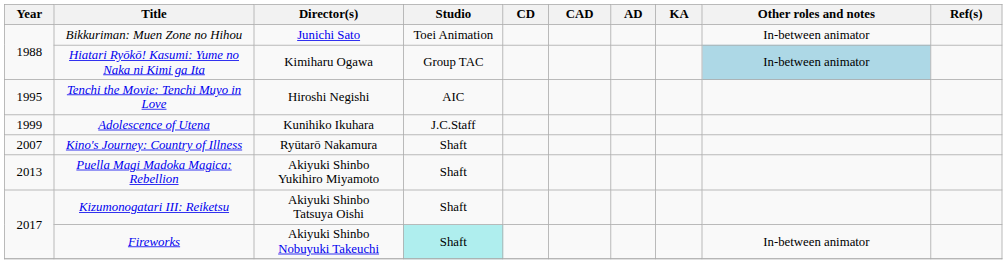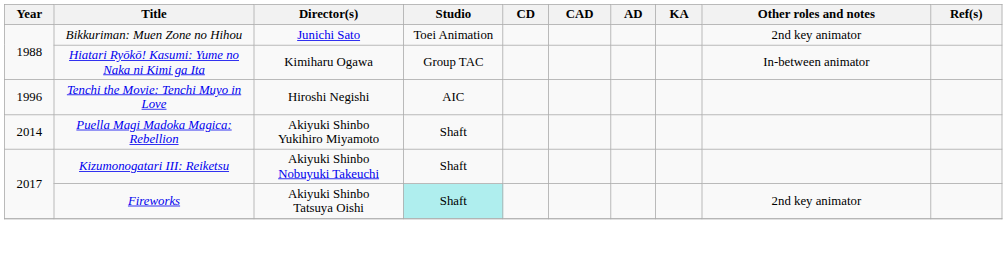Bikkuriman: Muen Zone no Hihou | Other roles and notes: In-between animator -> 2nd key animator
Hiatari Ryōkō! Kasumi: Yume no Naka ni Kimi ga Ita | Other roles and notes: lightblue background -> no background
Tenchi the Movie: Tenchi Muyo in Love | Year: 1995 -> 1996
- row: 1999 | Adolescence of Utena | Kunihiko Ikuhara | J.C.Staff
- row: 2007 | Kino's Journey: Country of Illness | Ryūtarō Nakamura | Shaft
Puella Magi Madoka Magica: Rebellion | Year: 2013 -> 2014
Kizumonogatari III: Reiketsu | Director(s): Akiyuki Shinbo Tatsuya Oishi -> Akiyuki Shinbo Nobuyuki Takeuchi
Fireworks | Director(s): Akiyuki Shinbo Nobuyuki Takeuchi -> Akiyuki Shinbo Tatsuya Oishi
Fireworks | Other roles and notes: In-between animator -> 2nd key animator
